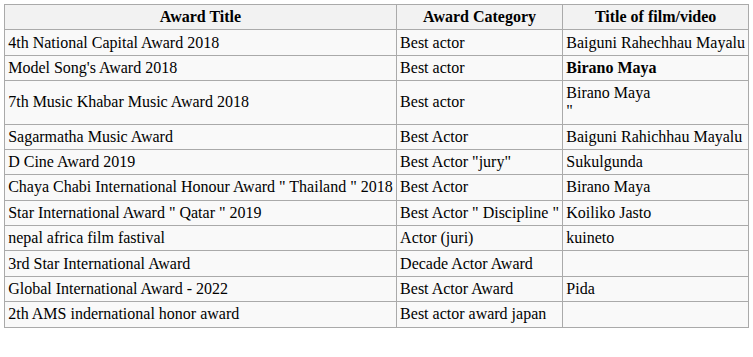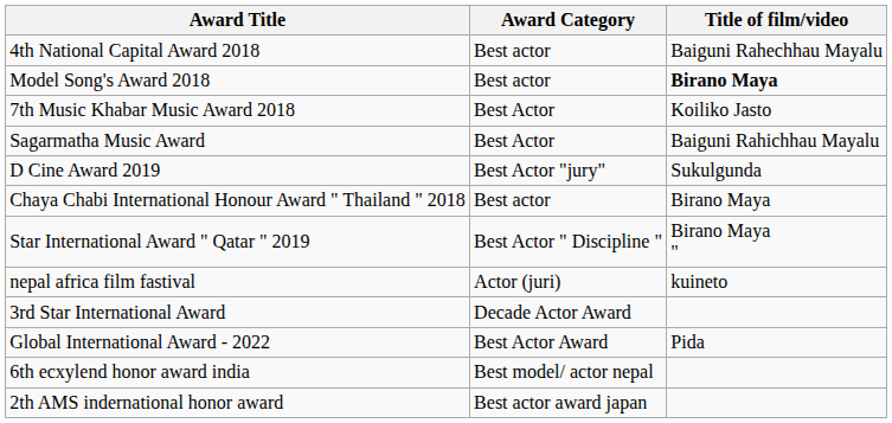7th Music Khabar Music Award 2018 | Award Category: Best actor -> Best Actor
7th Music Khabar Music Award 2018 | Title of film/video: Birano Maya " -> Koiliko Jasto
Chaya Chabi International Honour Award " Thailand " 2018 | Award Category: Best Actor -> Best actor
Star International Award " Qatar " 2019 | Title of film/video: Koiliko Jasto -> Birano Maya "
+ row: 6th ecxylend honor award india | Best model/ actor nepal
